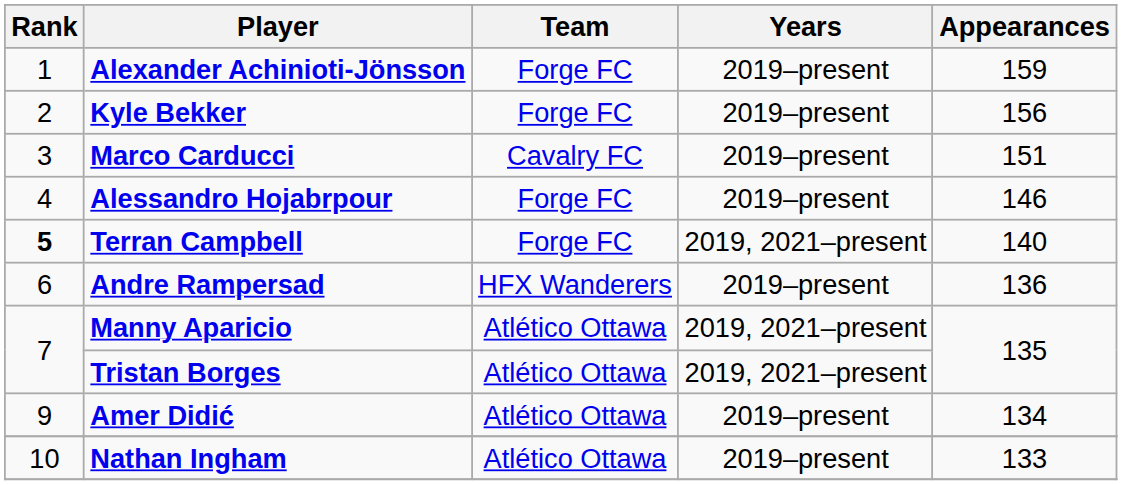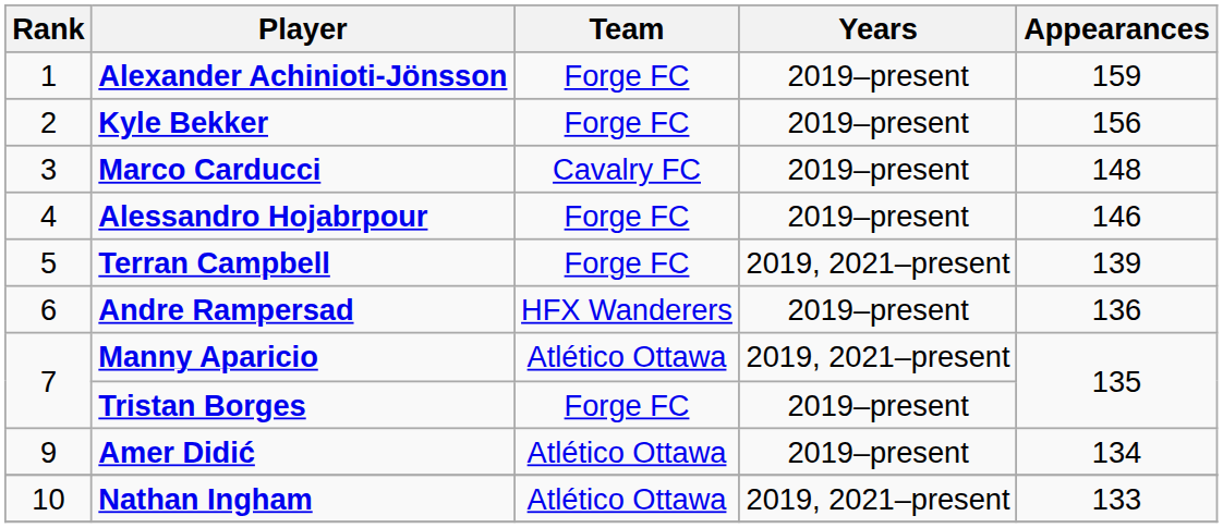Marco Carducci | Appearances: 151 -> 148
Terran Campbell | Rank: bold -> normal
Terran Campbell | Appearances: 140 -> 139
Tristan Borges | Team: Atlético Ottawa -> Forge FC
Tristan Borges | Years: 2019, 2021–present -> 2019–present
Nathan Ingham | Years: 2019–present -> 2019, 2021–present
